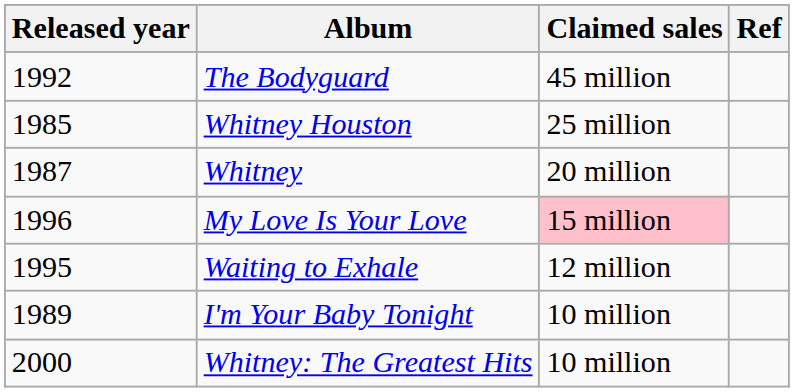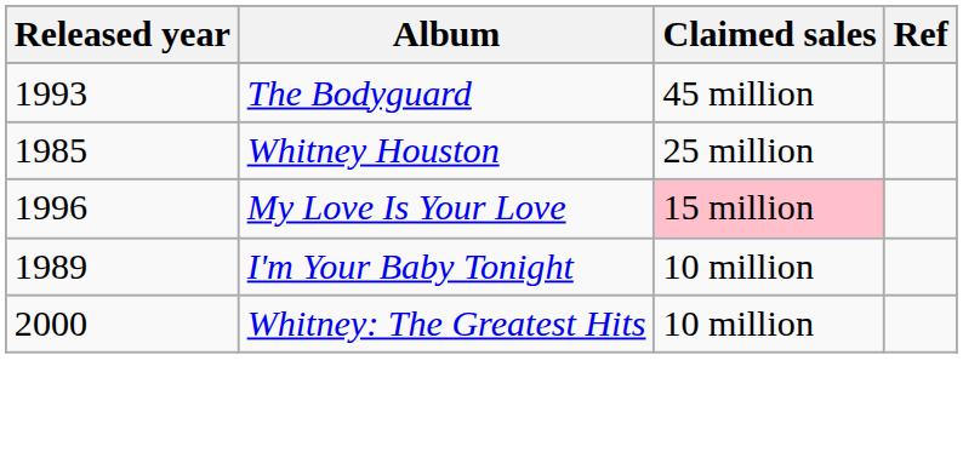The Bodyguard | Released year: 1992 -> 1993
- row: 1987 | Whitney | 20 million
- row: 1995 | Waiting to Exhale | 12 million
